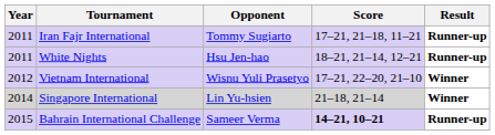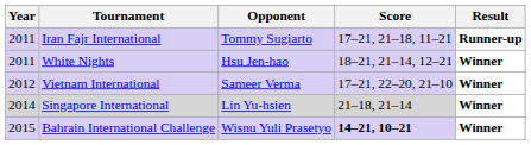White Nights | Result: Runner-up -> Winner
Vietnam International | Opponent: Wisnu Yuli Prasetyo -> Sameer Verma
Bahrain International Challenge | Opponent: Sameer Verma -> Wisnu Yuli Prasetyo
Bahrain International Challenge | Result: Runner-up -> Winner
